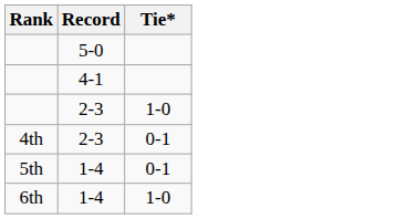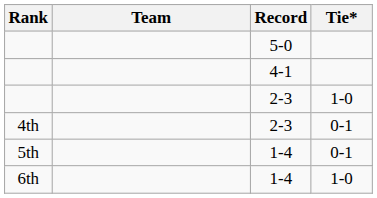+ column: Team
